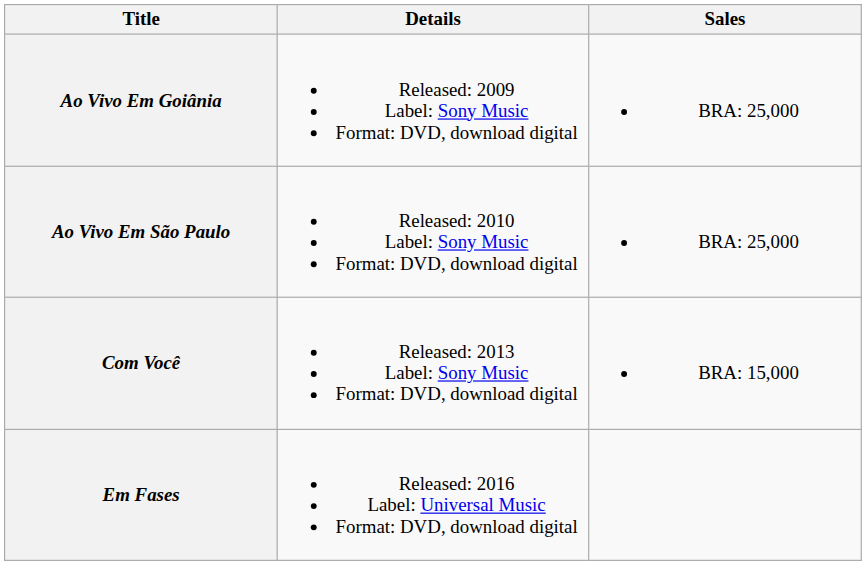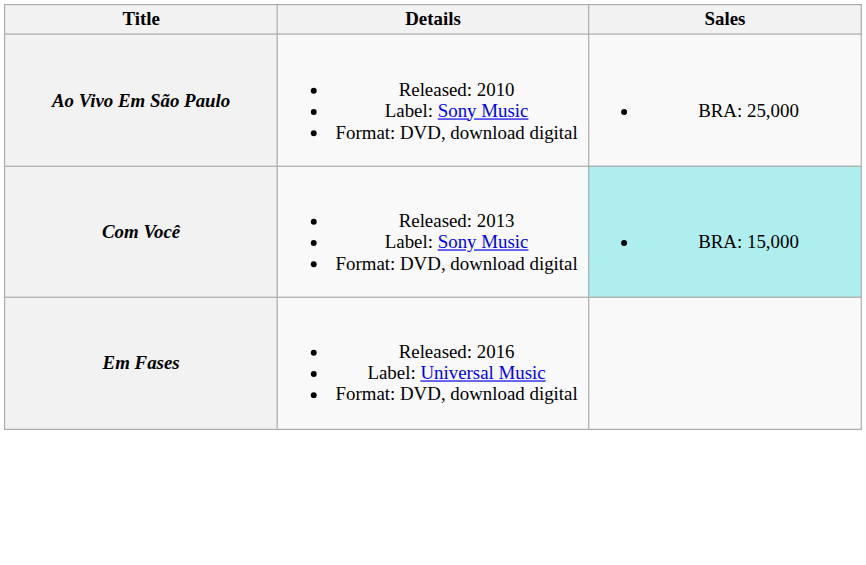- row: Ao Vivo Em Goiânia | Released: 2009 Label: Sony Music Format: DVD, download digital | BRA: 25,000
Com Você | Sales: no background -> paleturquoise background
